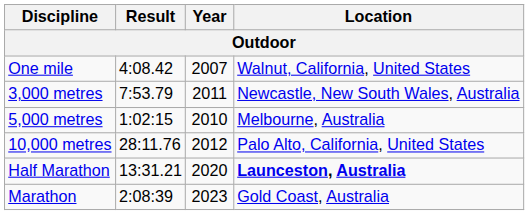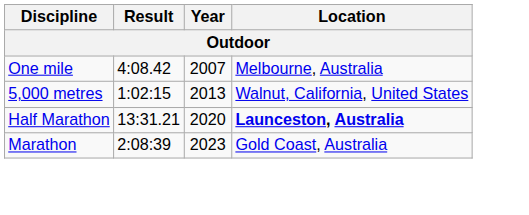One mile | Location: Walnut, California, United States -> Melbourne, Australia
- row: 3,000 metres | 7:53.79 | 2011 | Newcastle, New South Wales, Australia
5,000 metres | Year: 2010 -> 2013
5,000 metres | Location: Melbourne, Australia -> Walnut, California, United States
- row: 10,000 metres | 28:11.76 | 2012 | Palo Alto, California, United States
